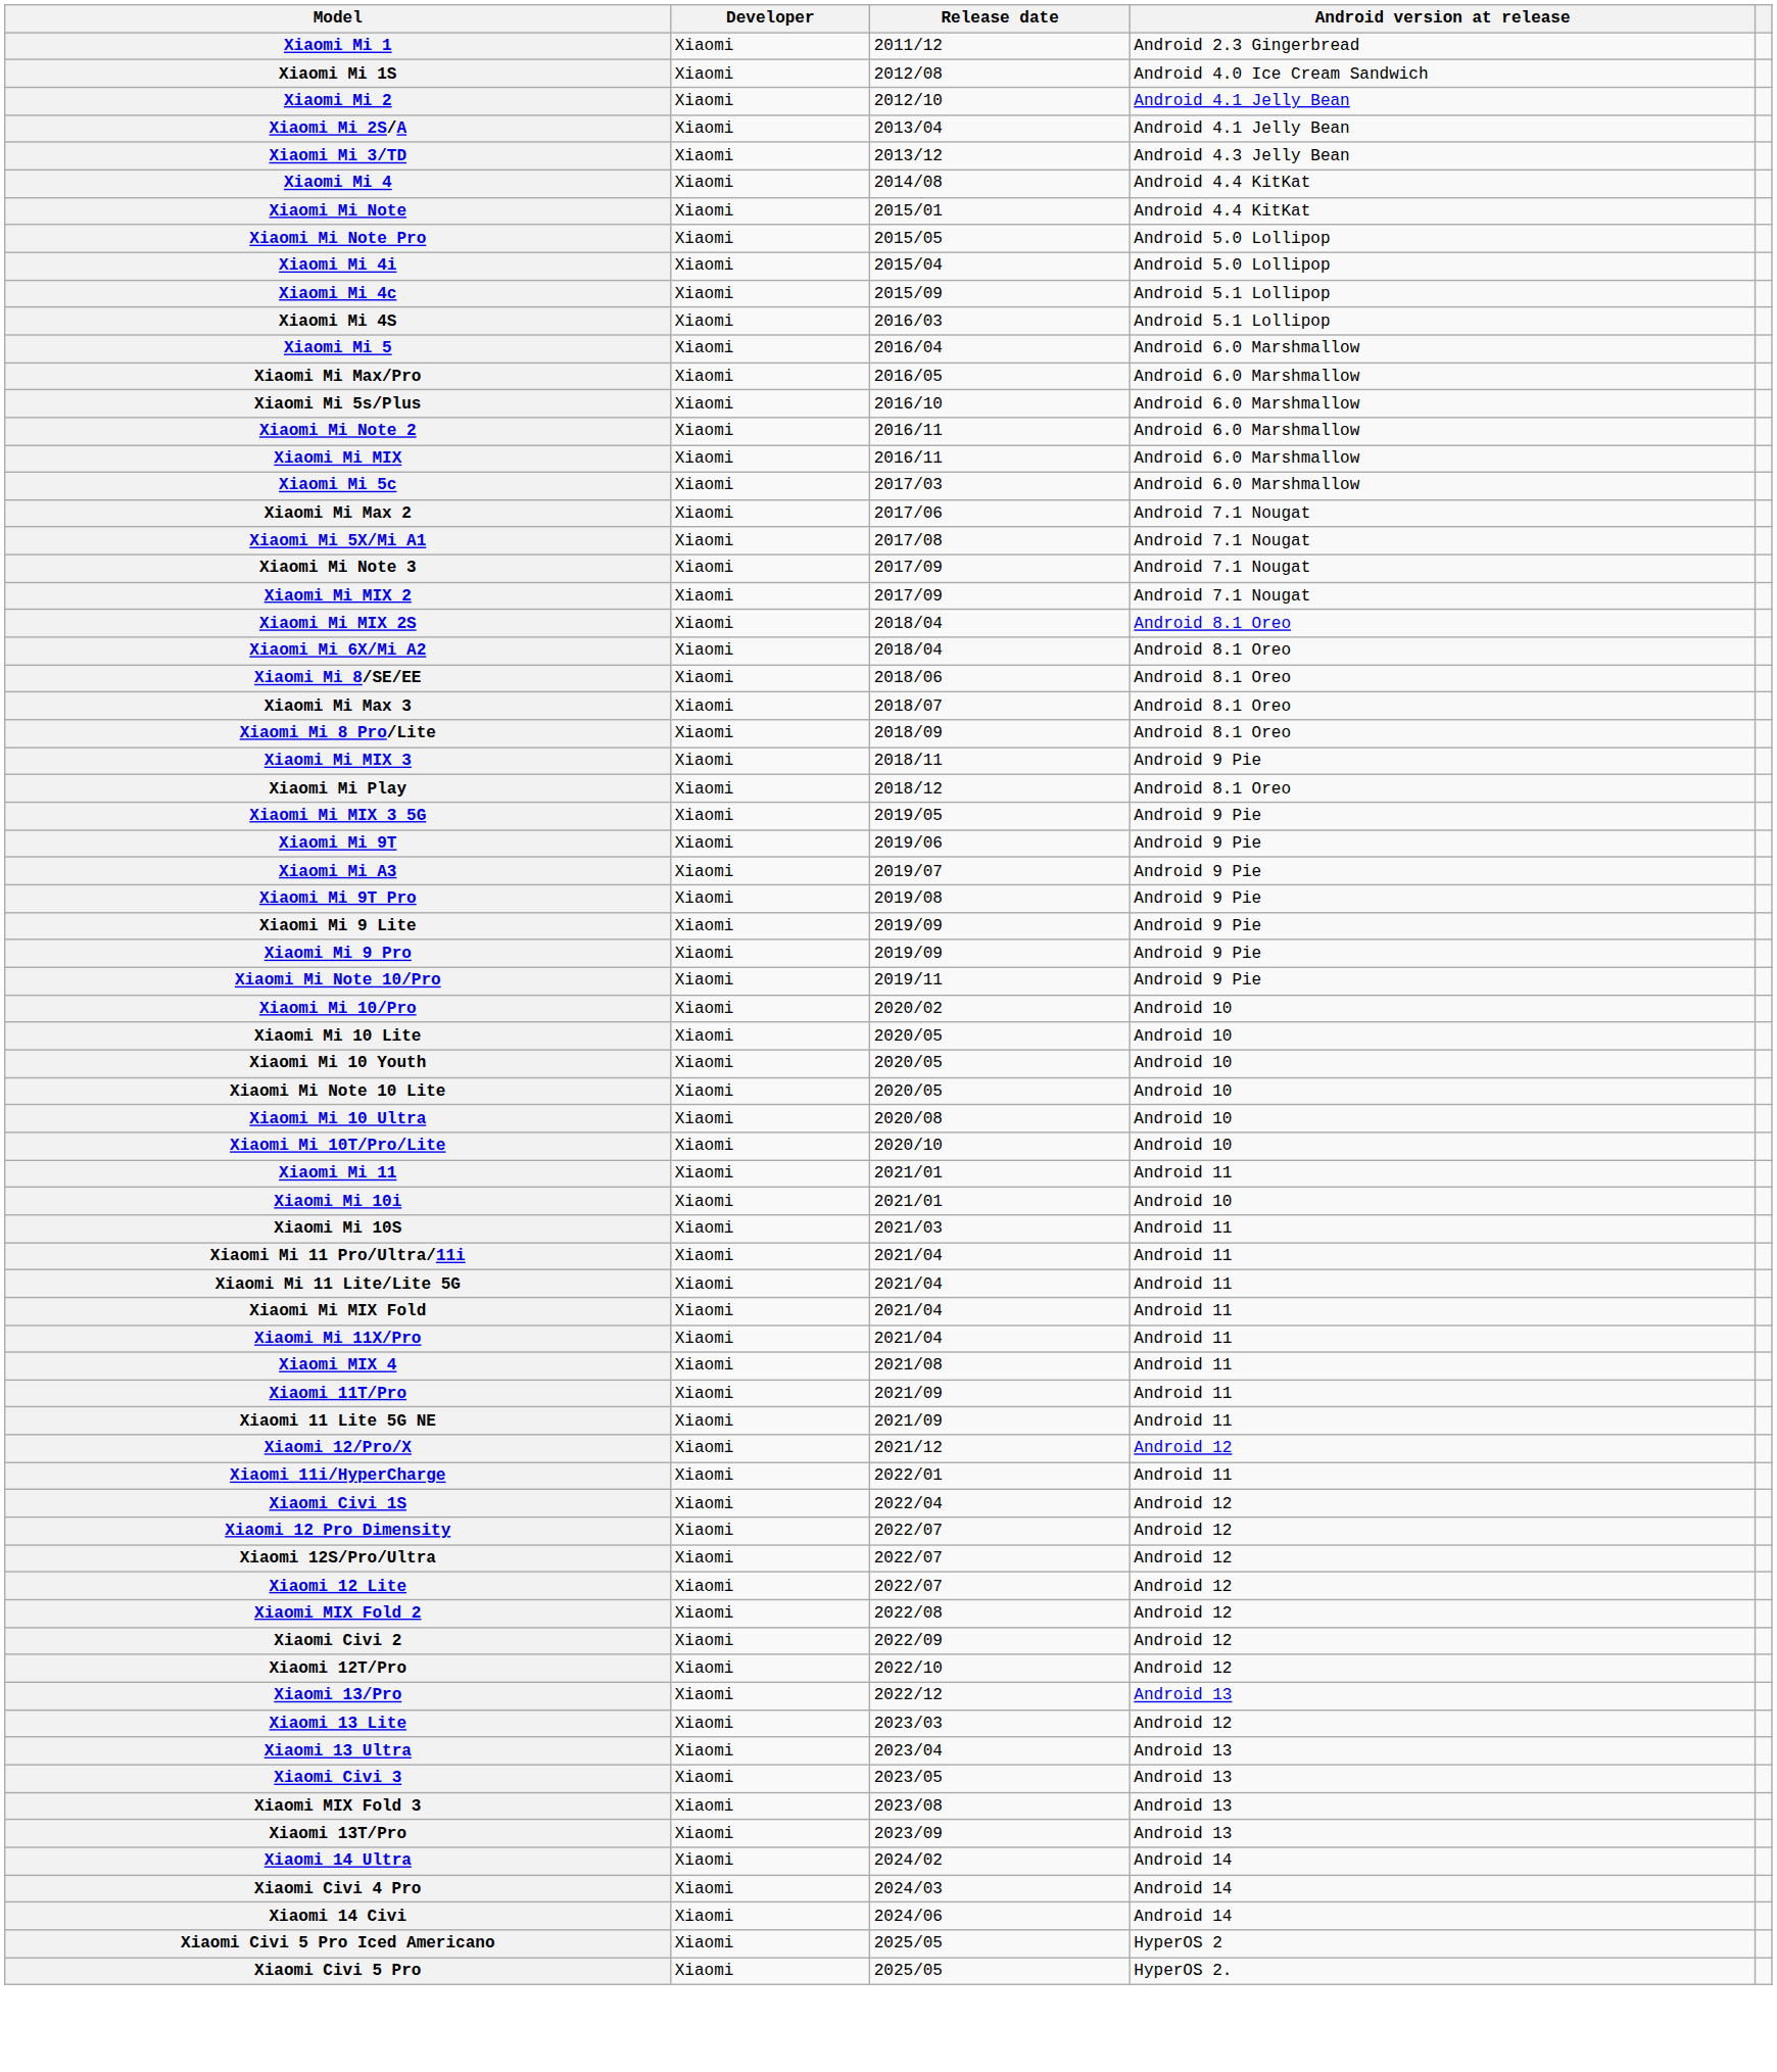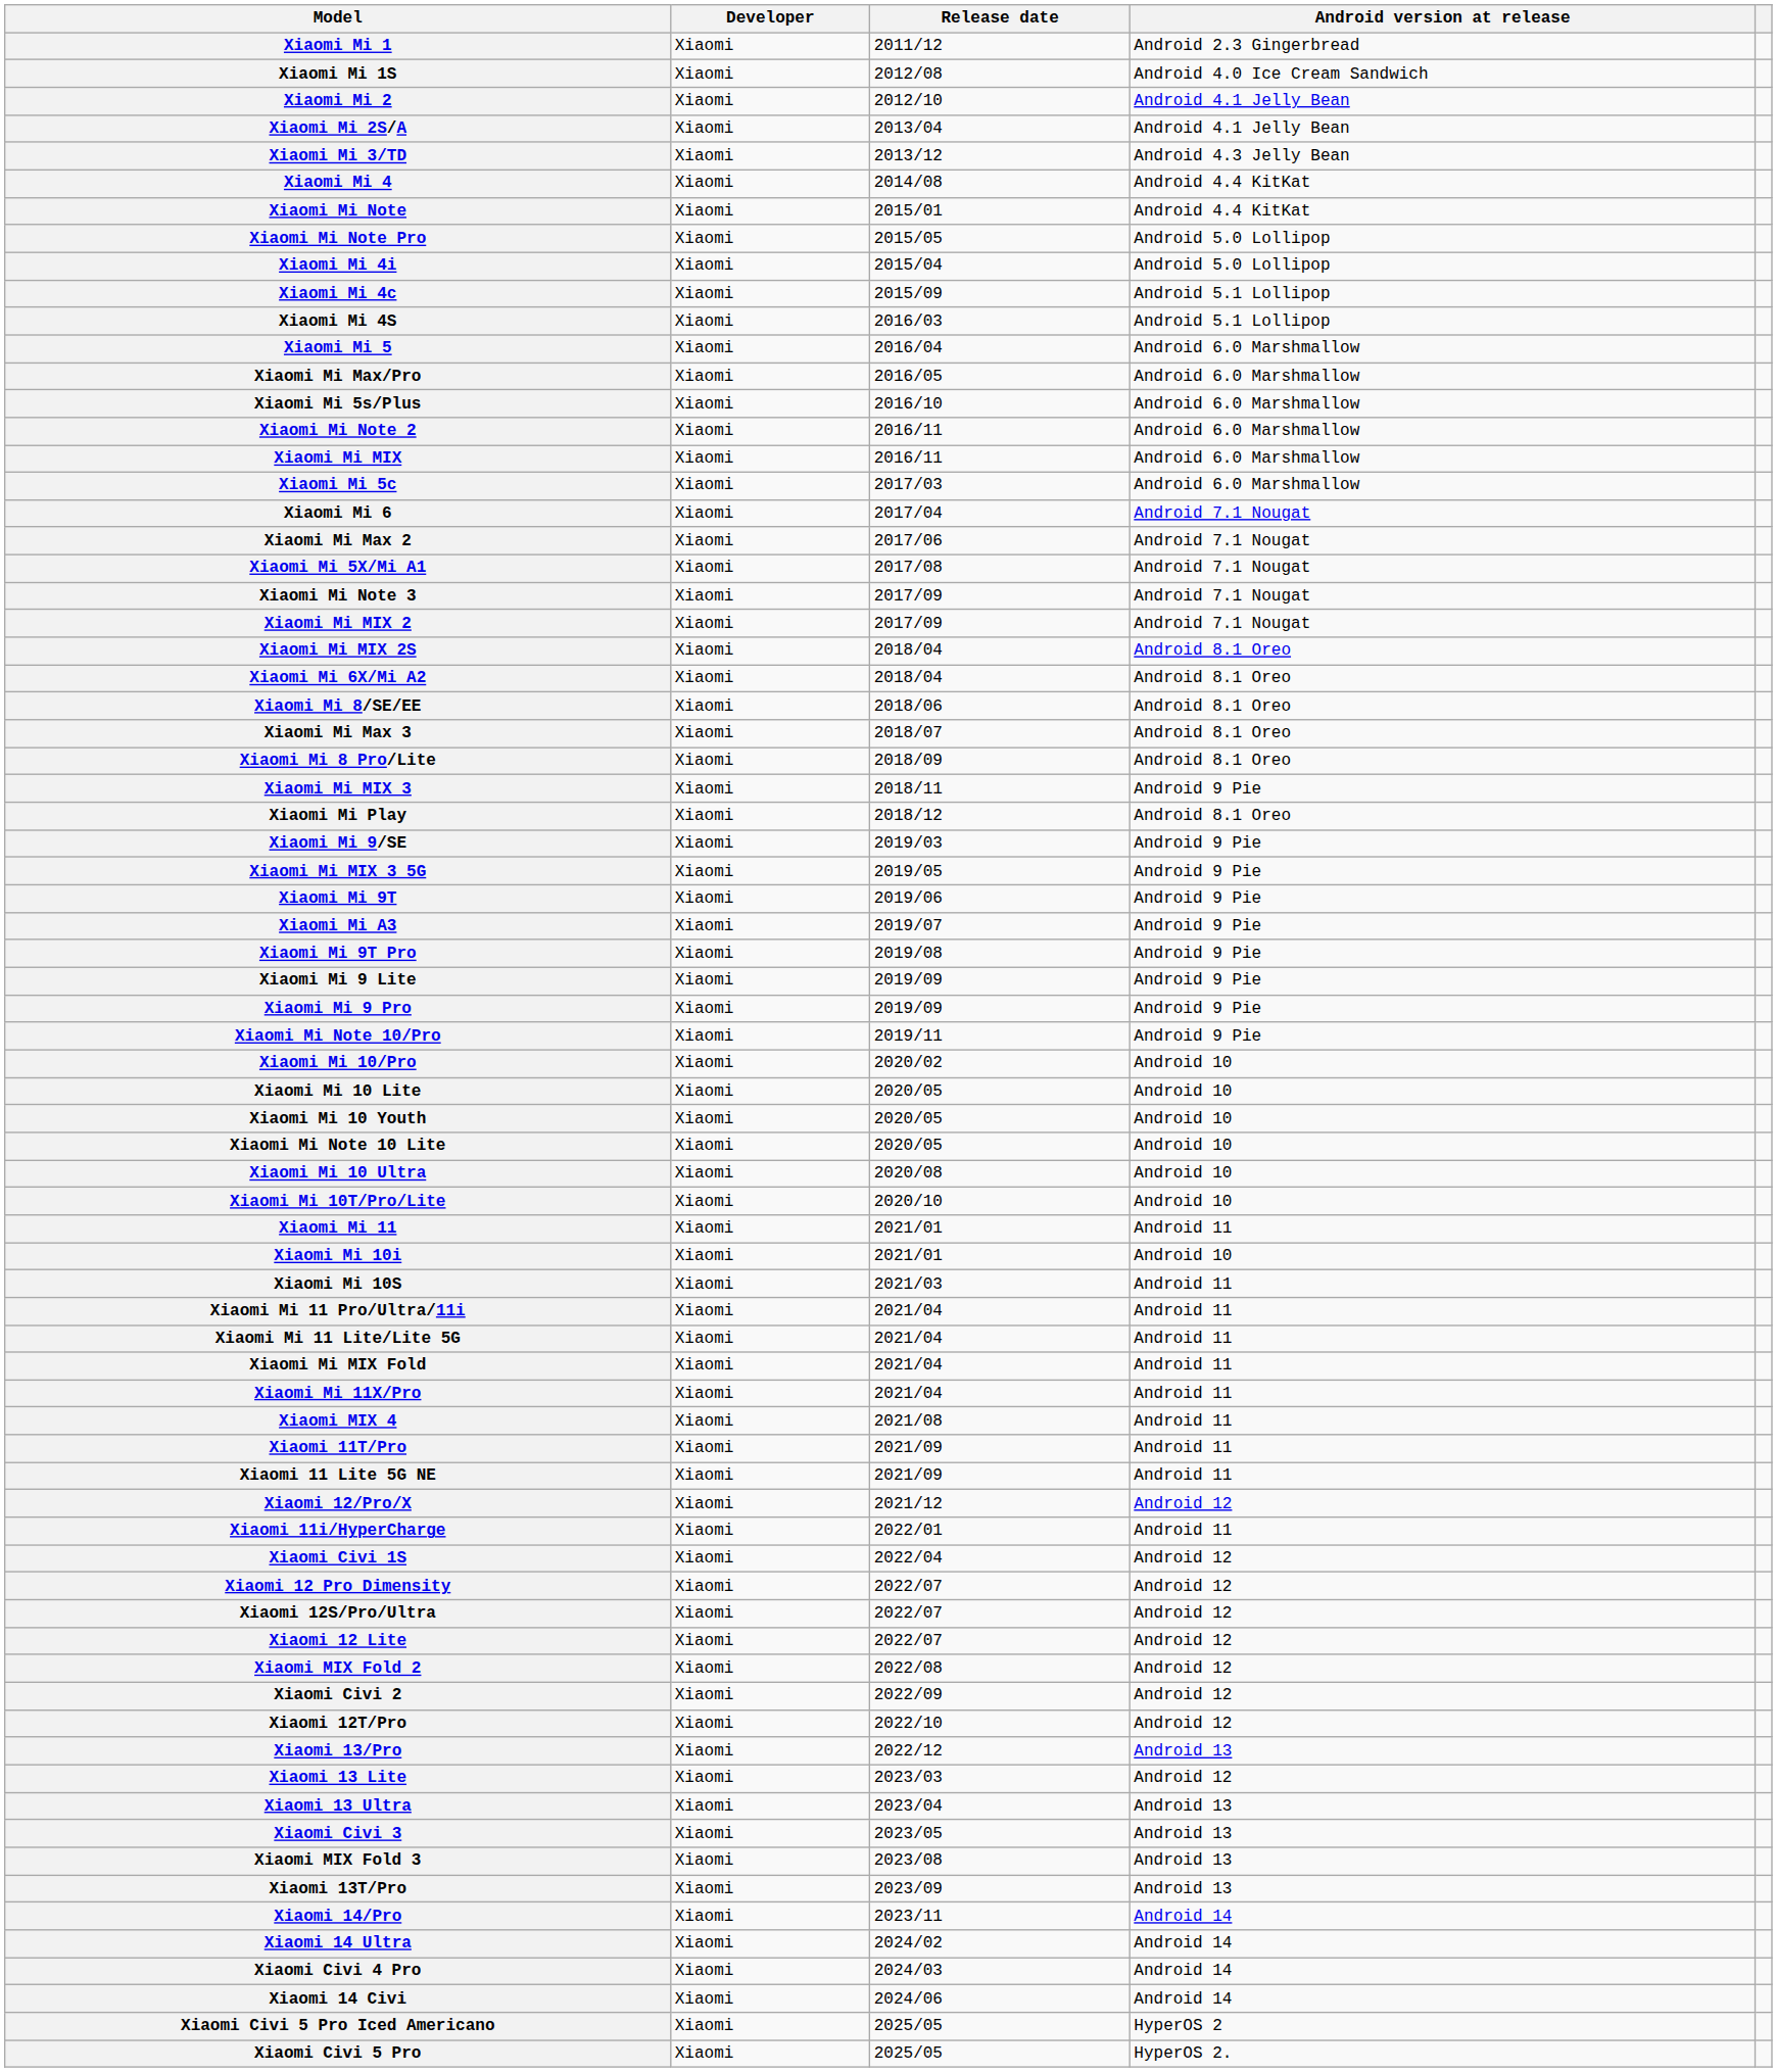+ row: Xiaomi Mi 6 | Xiaomi | 2017/04 | Android 7.1 Nougat
+ row: Xiaomi Mi 9/SE | Xiaomi | 2019/03 | Android 9 Pie
+ row: Xiaomi 14/Pro | Xiaomi | 2023/11 | Android 14
